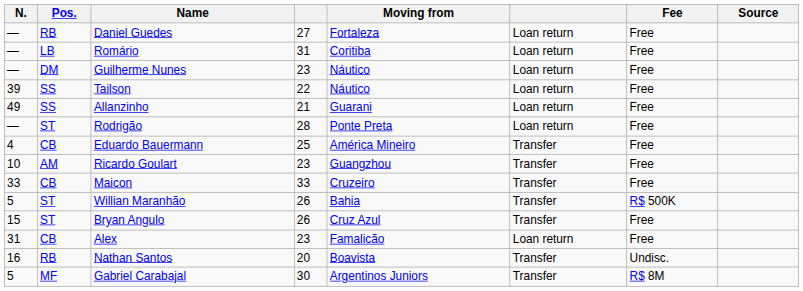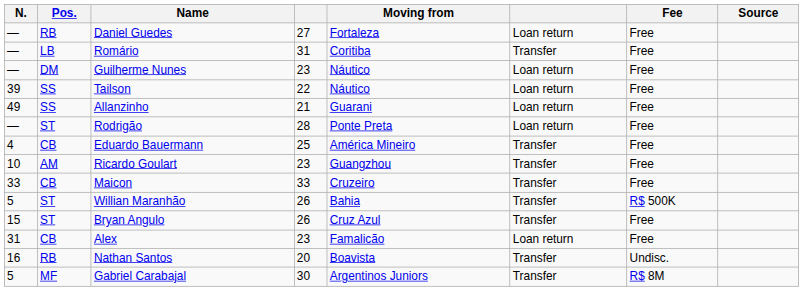Romário | column 6: Loan return -> Transfer
